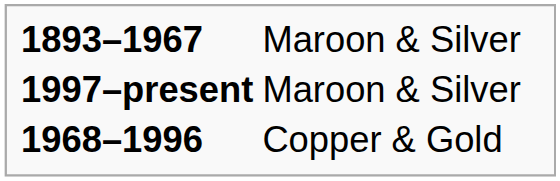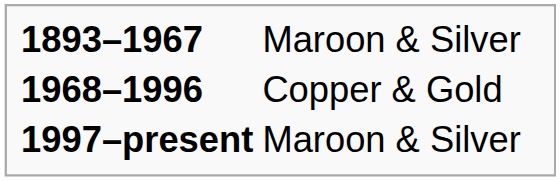rows swapped: 1968–1996 <-> 1997–present
